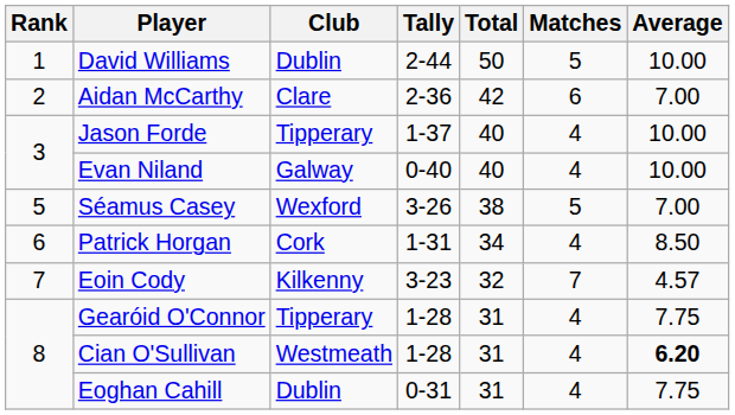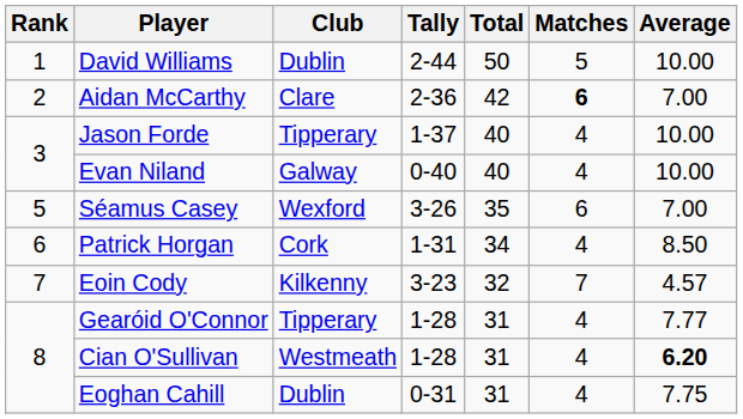Aidan McCarthy | Matches: normal -> bold
Séamus Casey | Total: 38 -> 35
Séamus Casey | Matches: 5 -> 6
Gearóid O'Connor | Average: 7.75 -> 7.77
